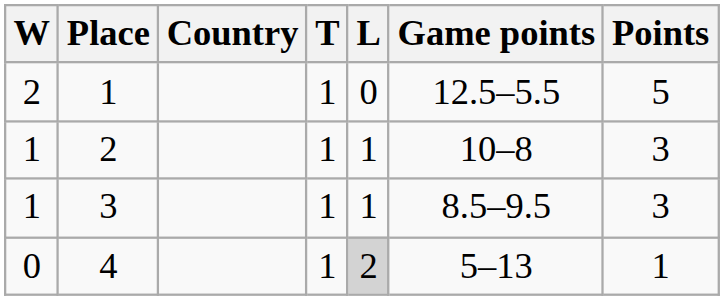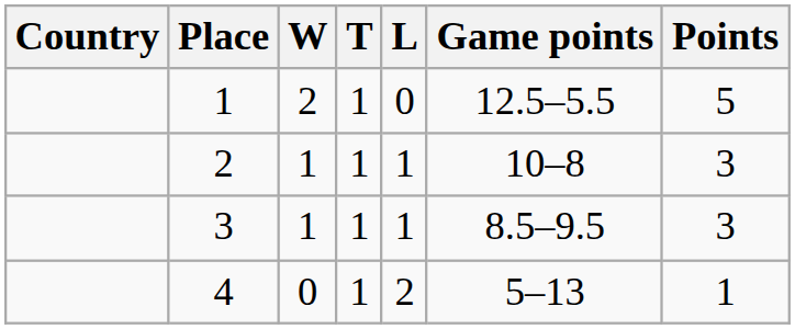columns swapped: Country <-> W
4 | L: lightgrey background -> no background
